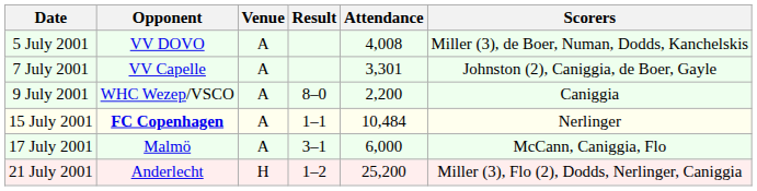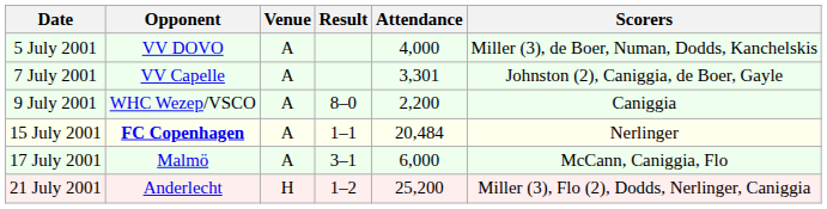5 July 2001 | Attendance: 4,008 -> 4,000
15 July 2001 | Attendance: 10,484 -> 20,484
